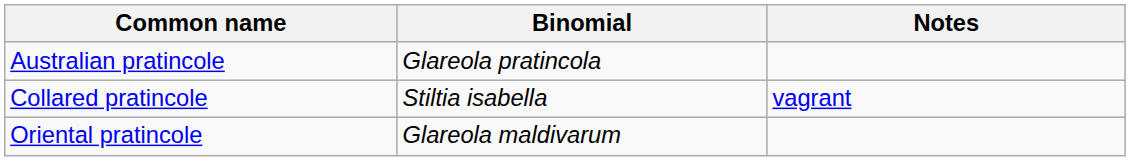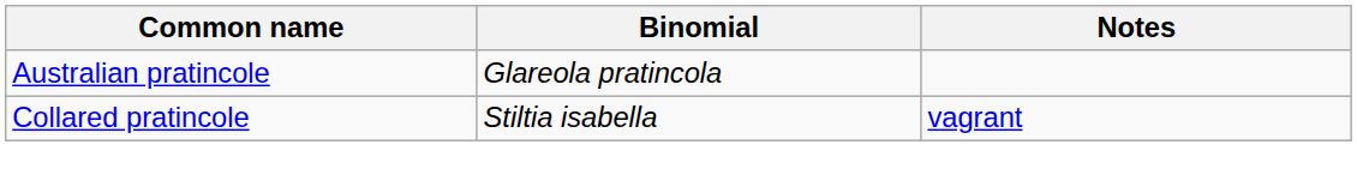- row: Oriental pratincole | Glareola maldivarum
